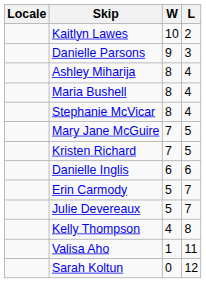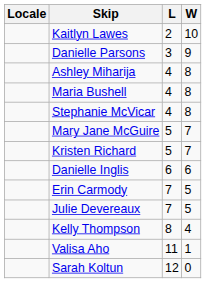columns swapped: W <-> L
